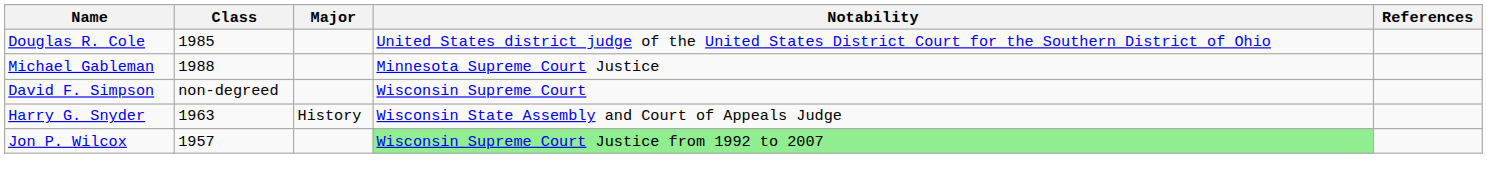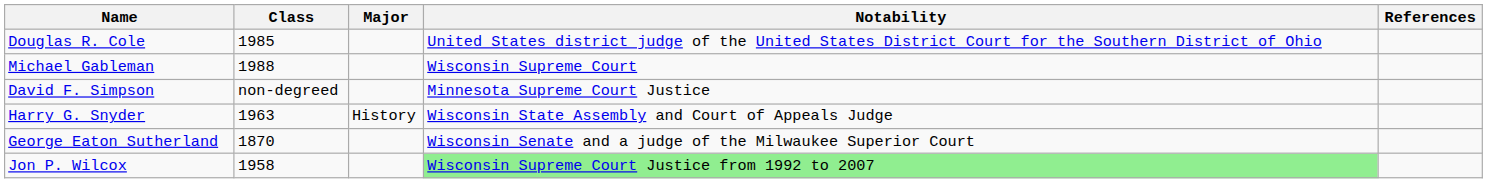Michael Gableman | Notability: Minnesota Supreme Court Justice -> Wisconsin Supreme Court
David F. Simpson | Notability: Wisconsin Supreme Court -> Minnesota Supreme Court Justice
+ row: George Eaton Sutherland | 1870 | Wisconsin Senate and a judge of the Milwaukee Superior Court
Jon P. Wilcox | Class: 1957 -> 1958
